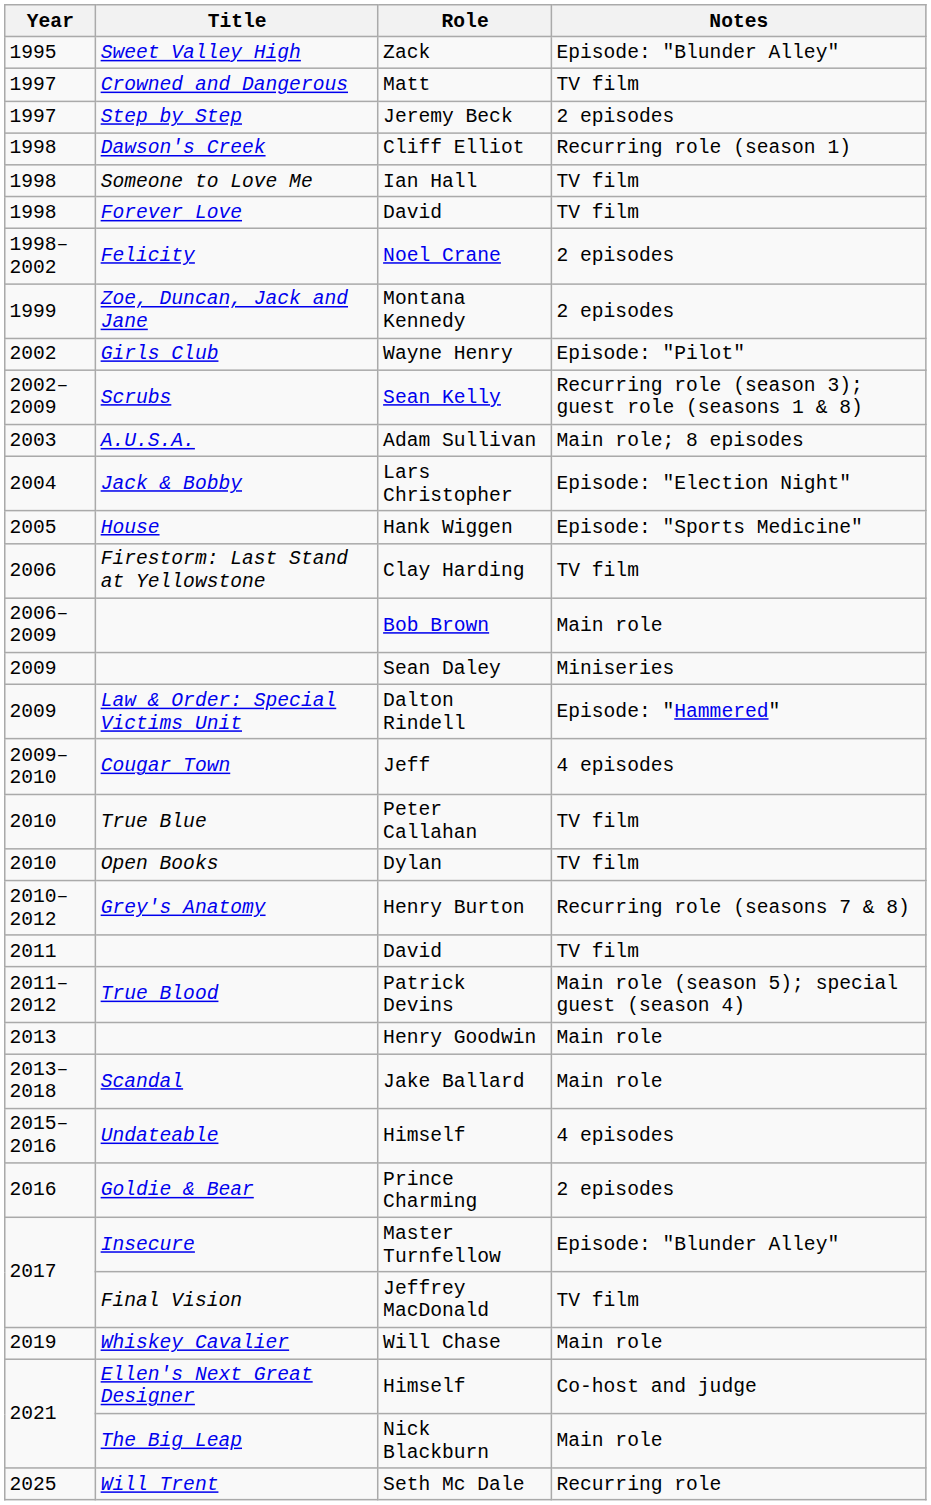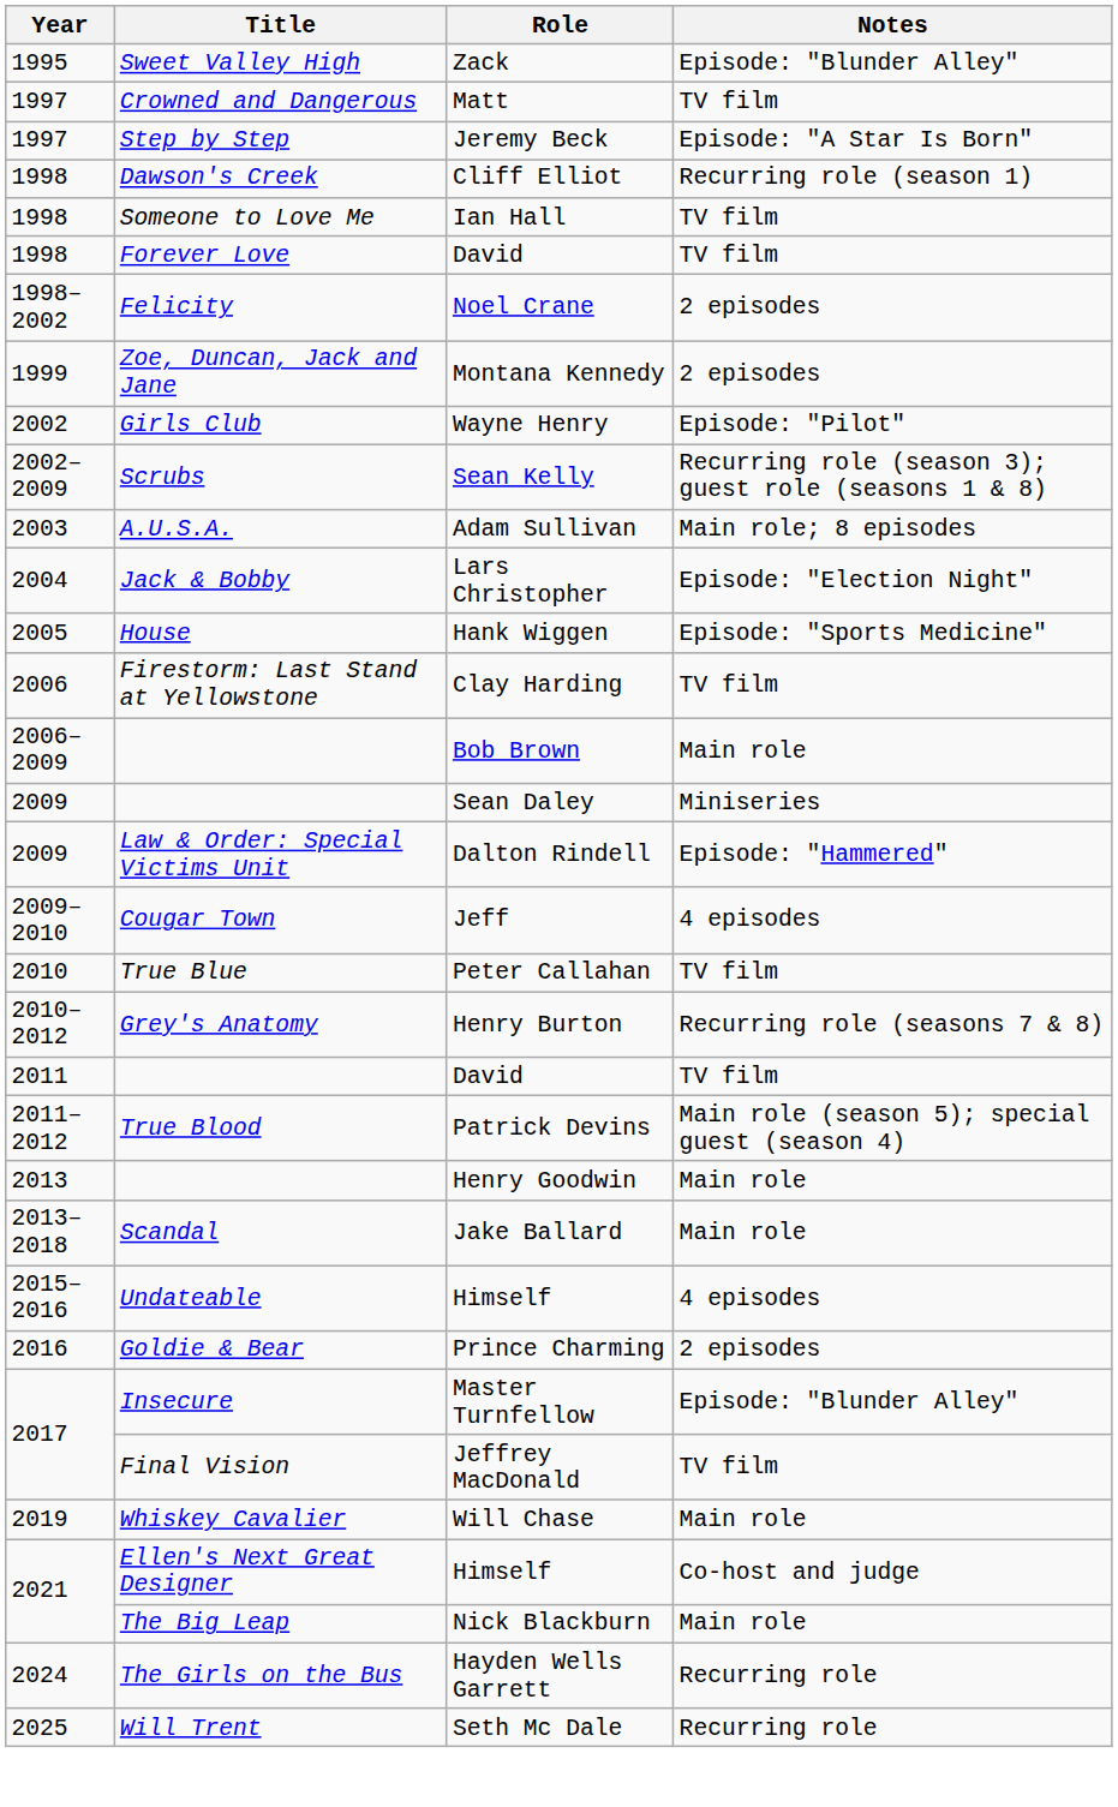Jeremy Beck | Notes: 2 episodes -> Episode: "A Star Is Born"
- row: 2010 | Open Books | Dylan | TV film
+ row: 2024 | The Girls on the Bus | Hayden Wells Garrett | Recurring role
